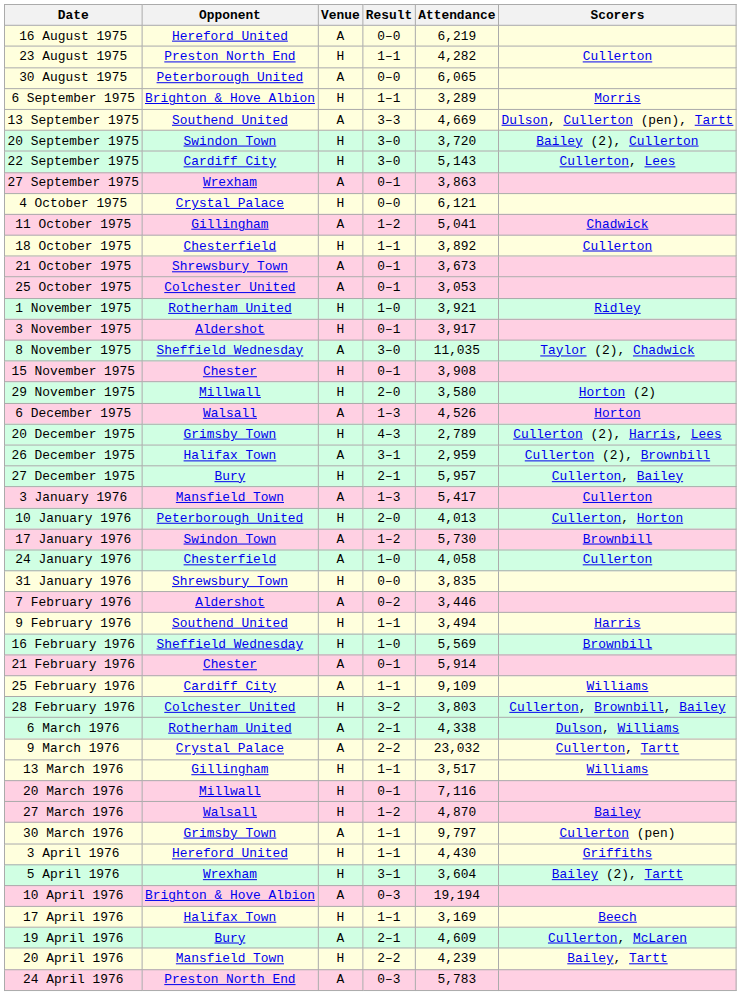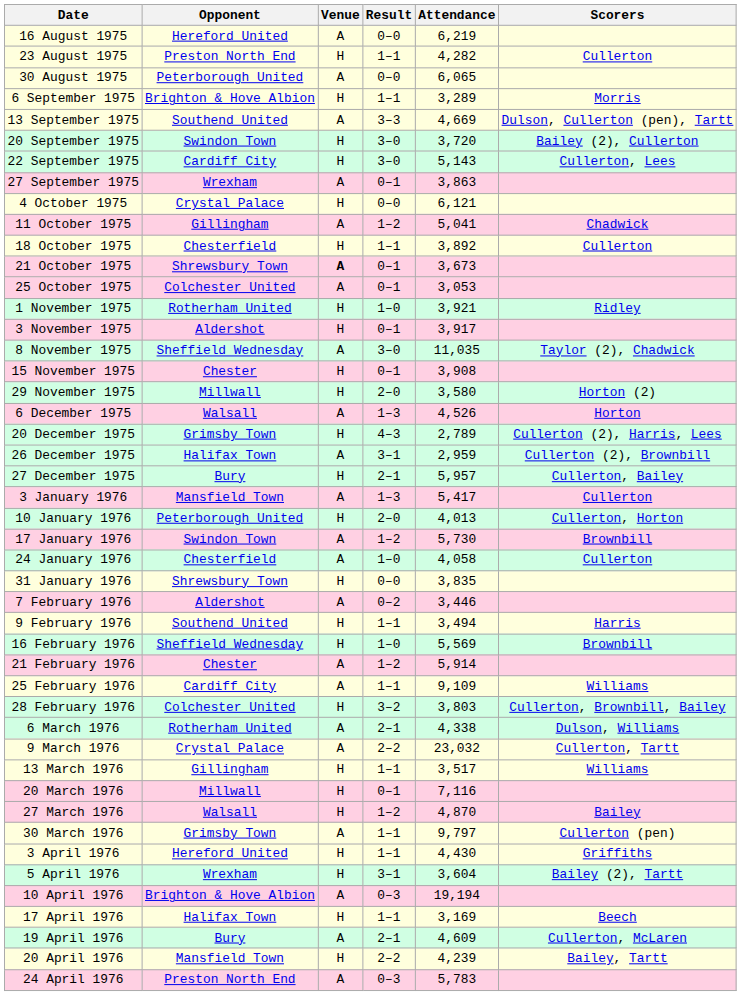21 October 1975 | Venue: normal -> bold
21 February 1976 | Result: 0–1 -> 1–2
